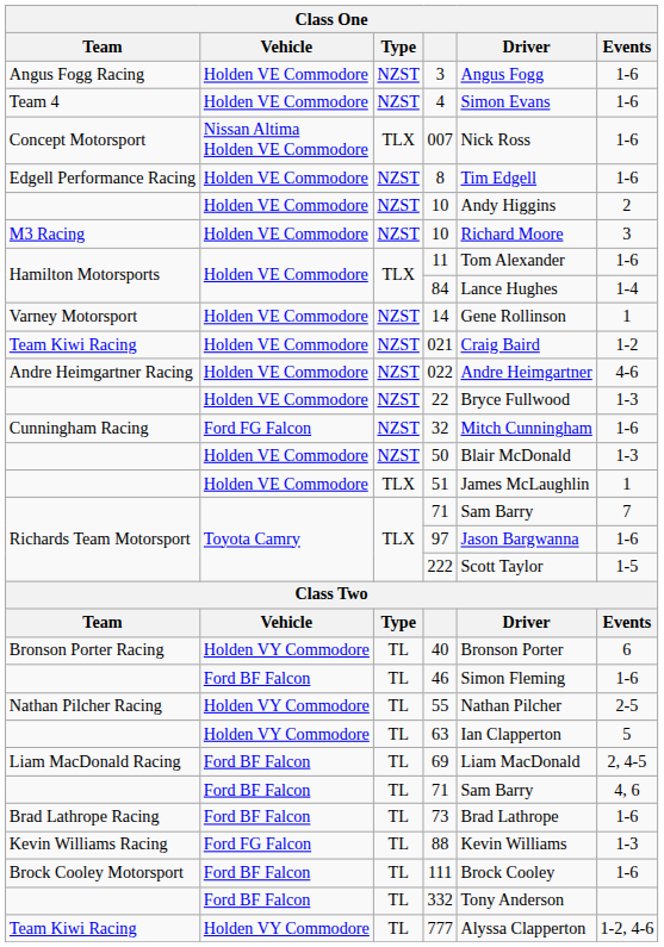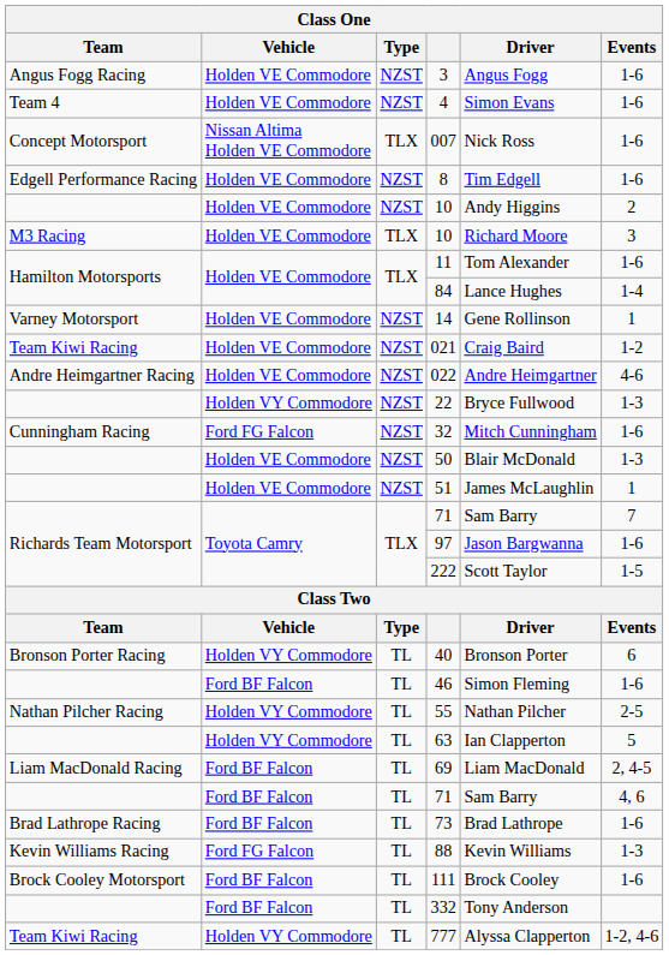M3 Racing / 10 | Type: NZST -> TLX
22 | Vehicle: Holden VE Commodore -> Holden VY Commodore
51 | Type: TLX -> NZST
